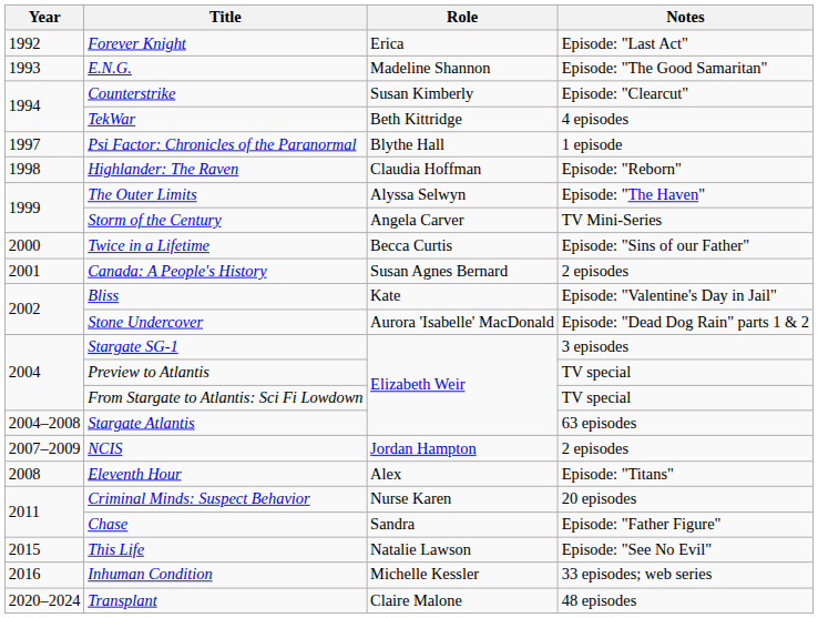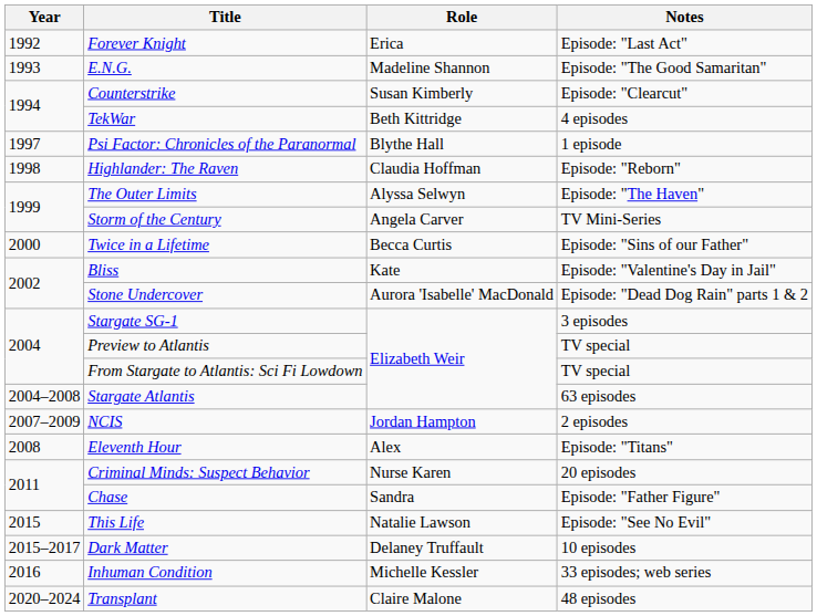- row: 2001 | Canada: A People's History | Susan Agnes Bernard | 2 episodes
+ row: 2015–2017 | Dark Matter | Delaney Truffault | 10 episodes
